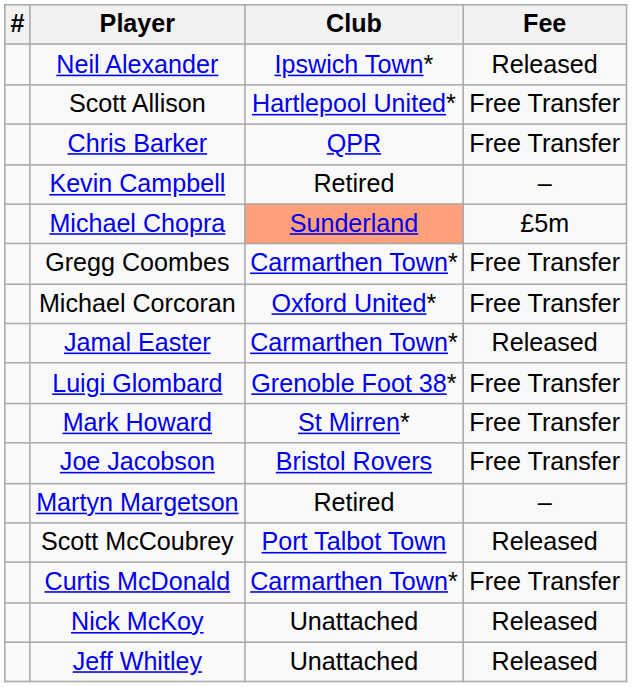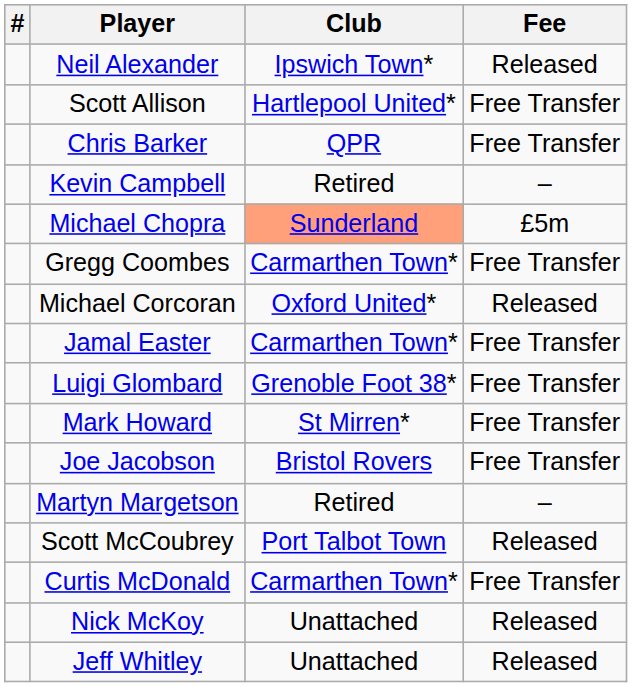Michael Corcoran | Fee: Free Transfer -> Released
Jamal Easter | Fee: Released -> Free Transfer
